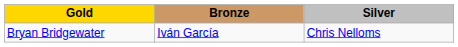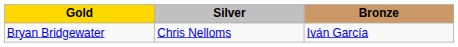columns swapped: Silver <-> Bronze
